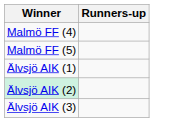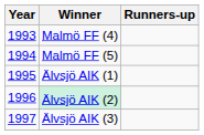+ column: Year | 1993 | 1994 | 1995 | 1996 | 1997
